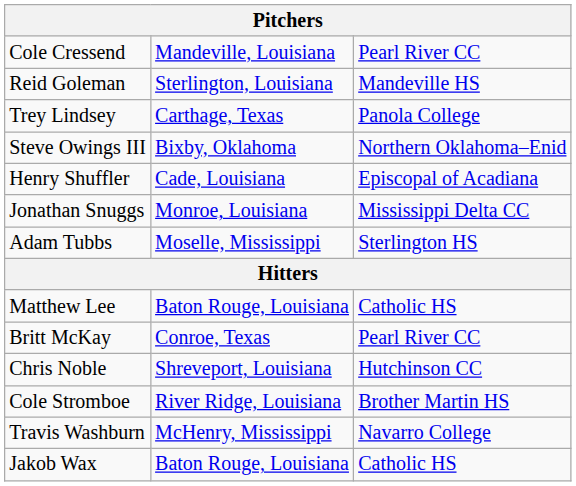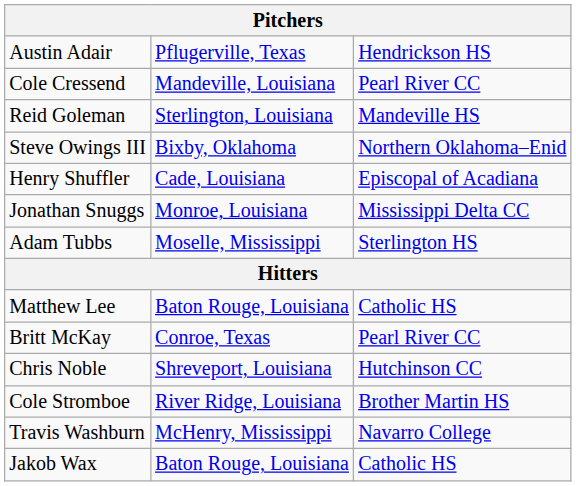+ row: Austin Adair | Pflugerville, Texas | Hendrickson HS
- row: Trey Lindsey | Carthage, Texas | Panola College
